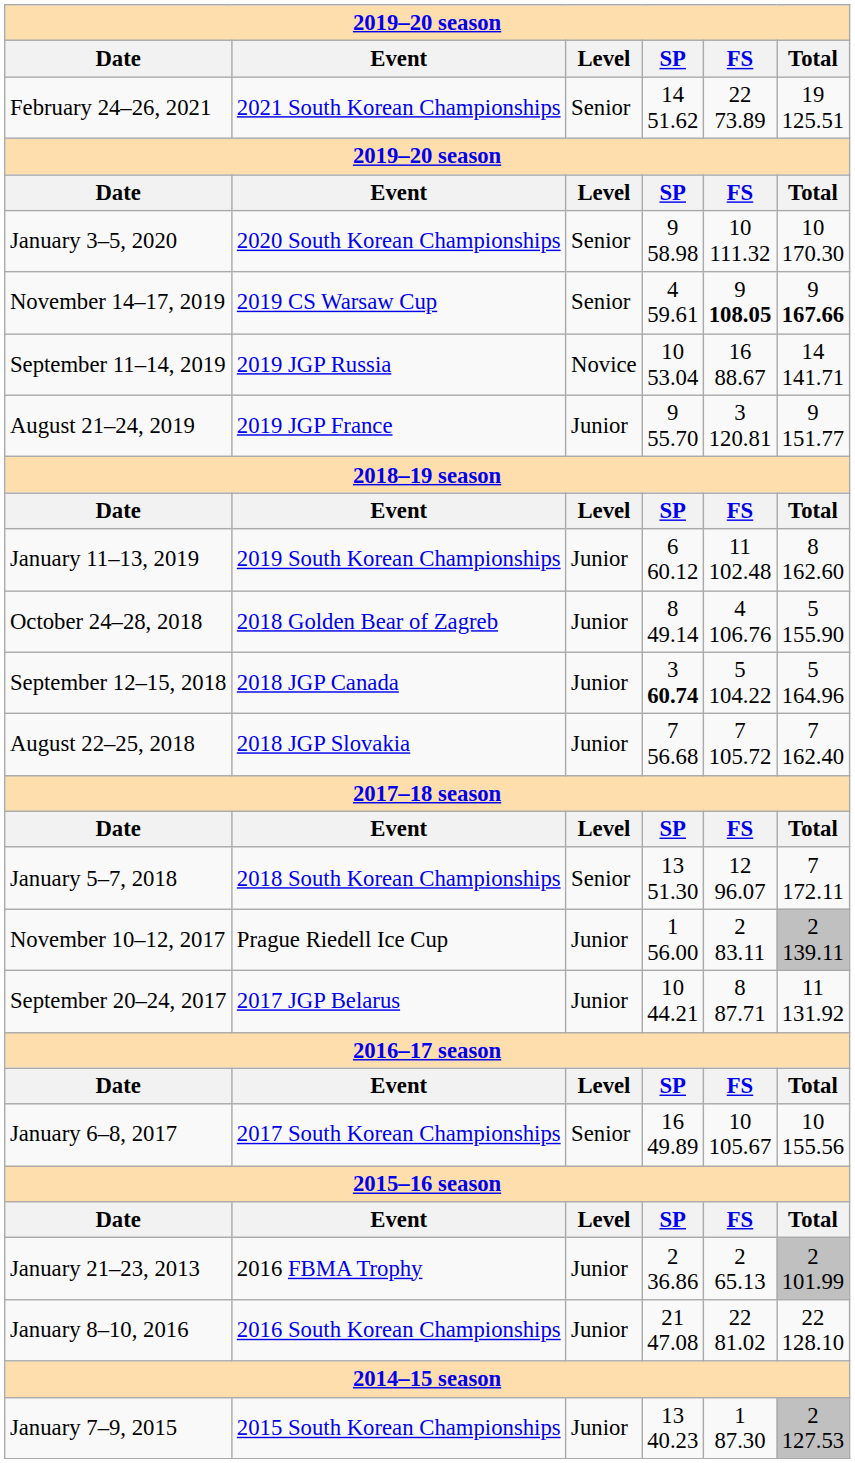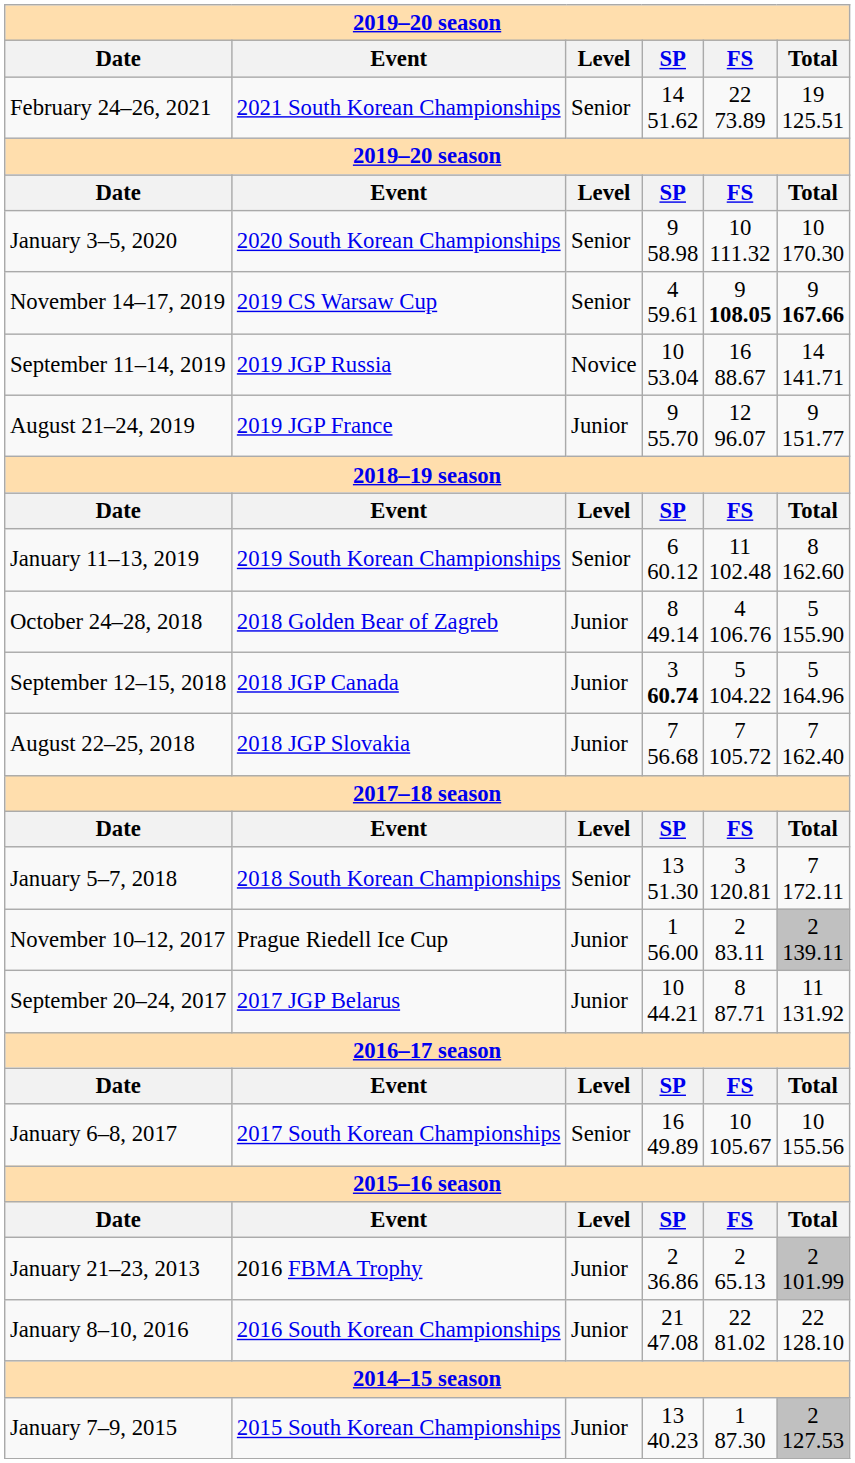August 21–24, 2019 | FS: 3 120.81 -> 12 96.07
January 11–13, 2019 | Level: Junior -> Senior
January 5–7, 2018 | FS: 12 96.07 -> 3 120.81
